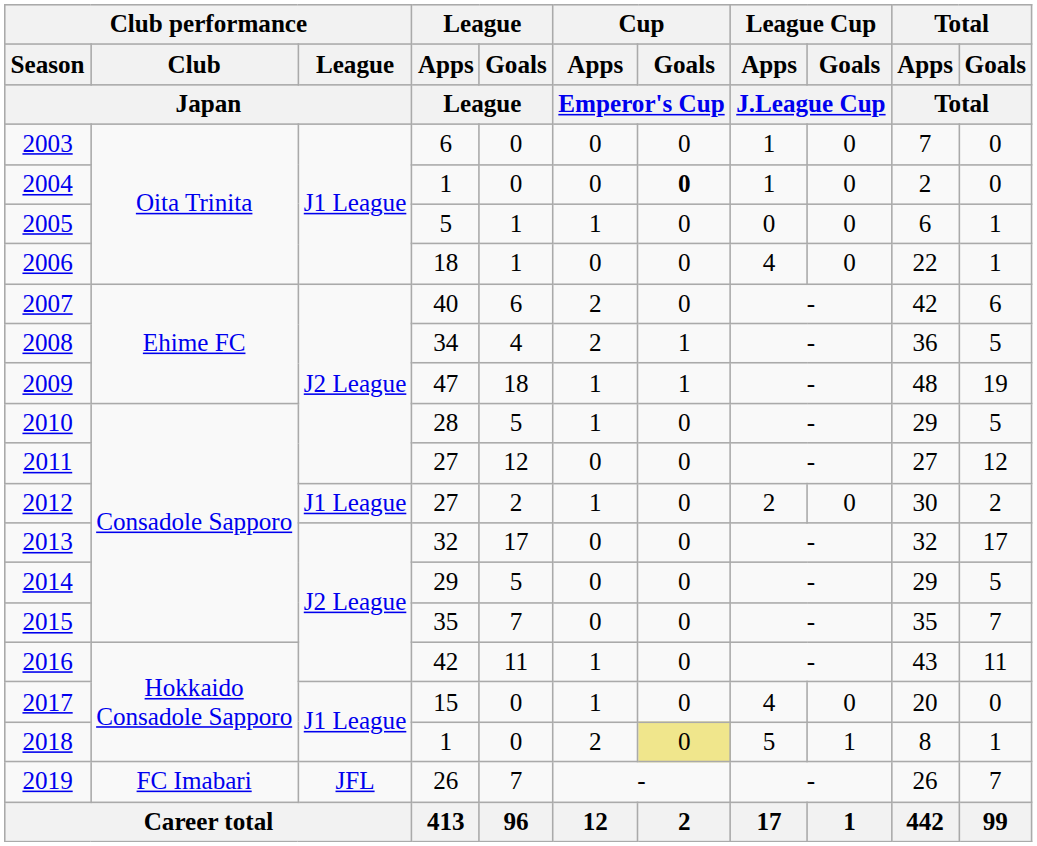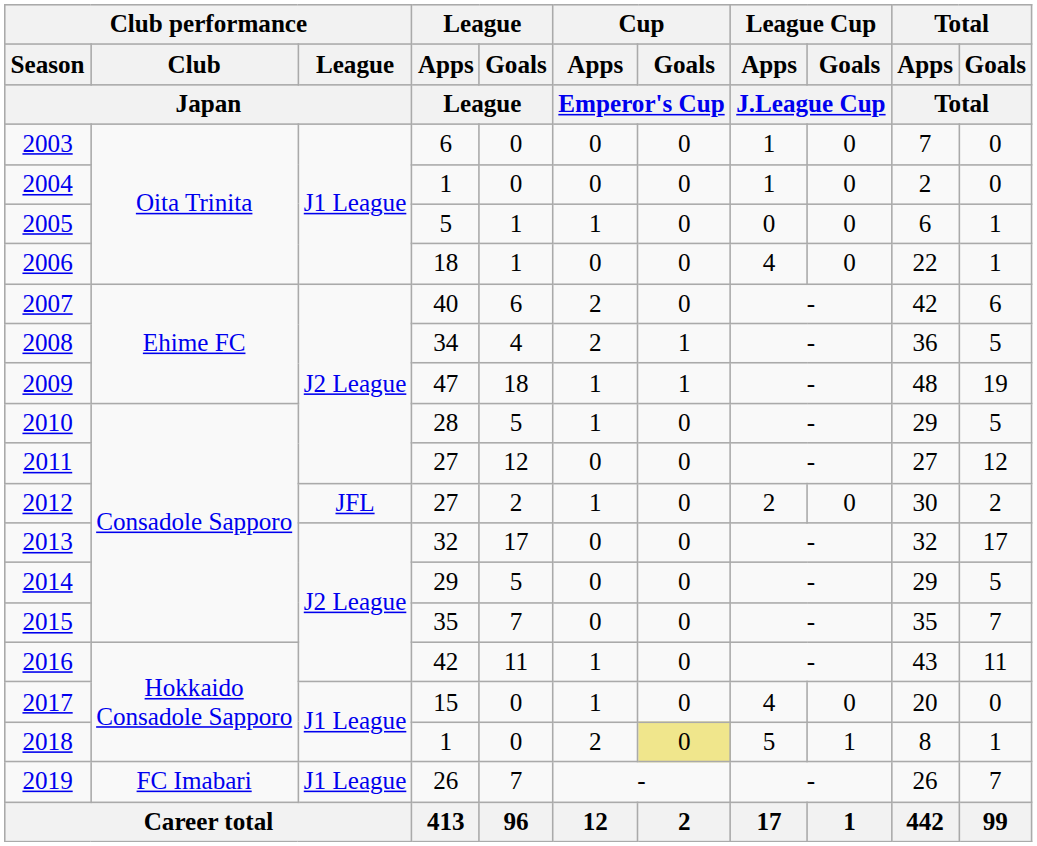2004 | Cup / Goals / Emperor's Cup: bold -> normal
2012 | Club performance / League / Japan: J1 League -> JFL
2019 | Club performance / League / Japan: JFL -> J1 League
